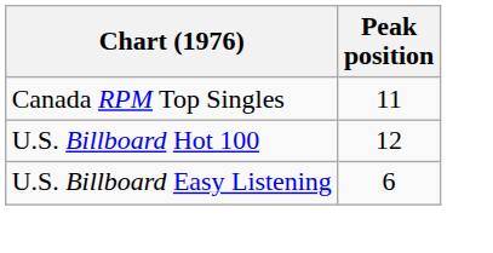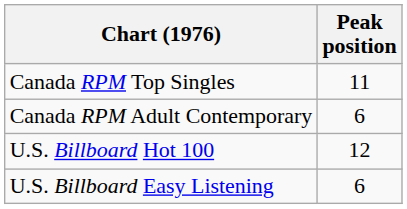+ row: Canada RPM Adult Contemporary | 6
